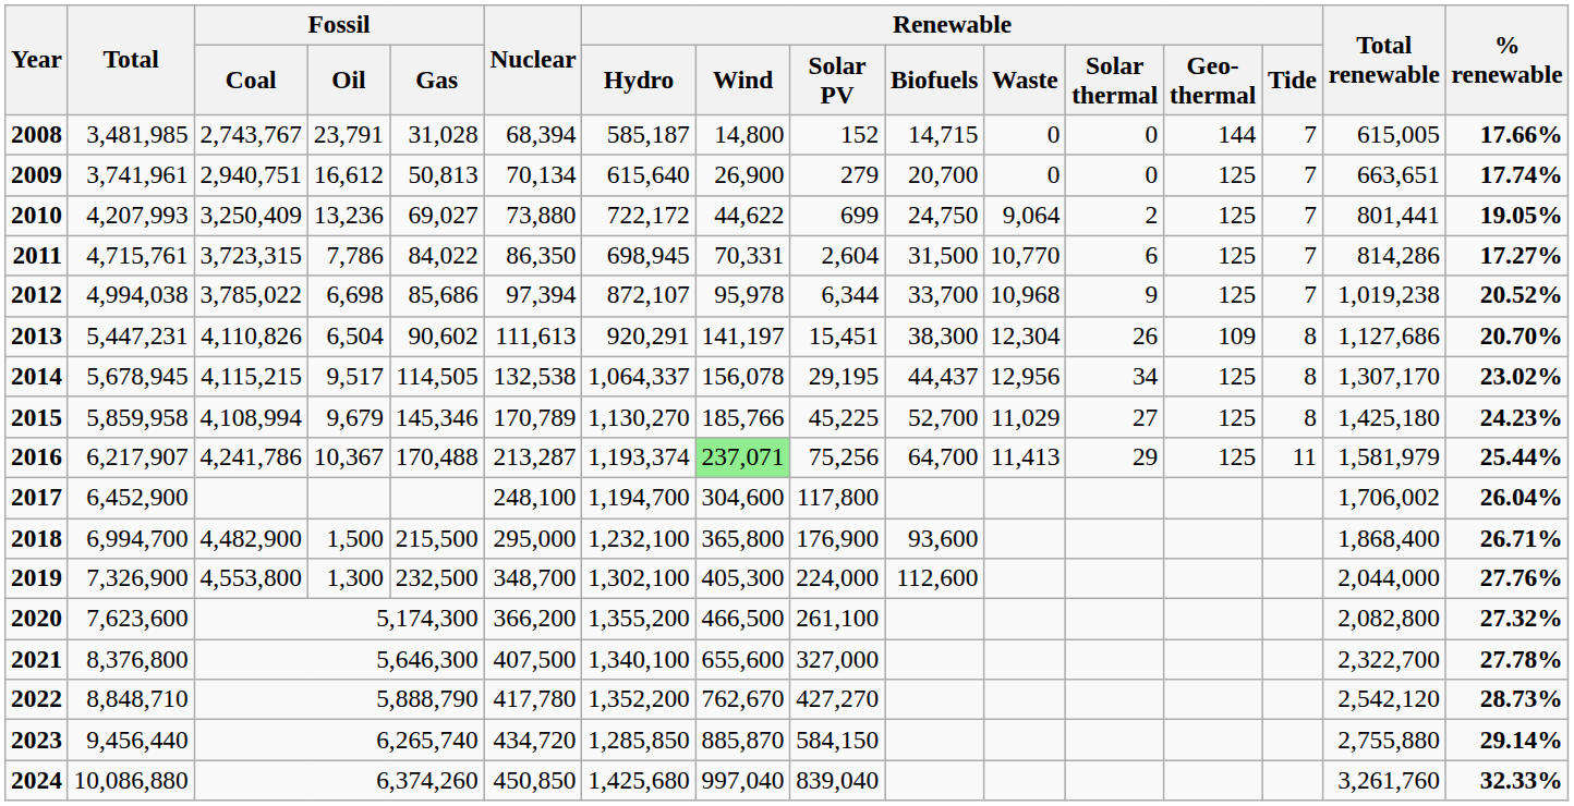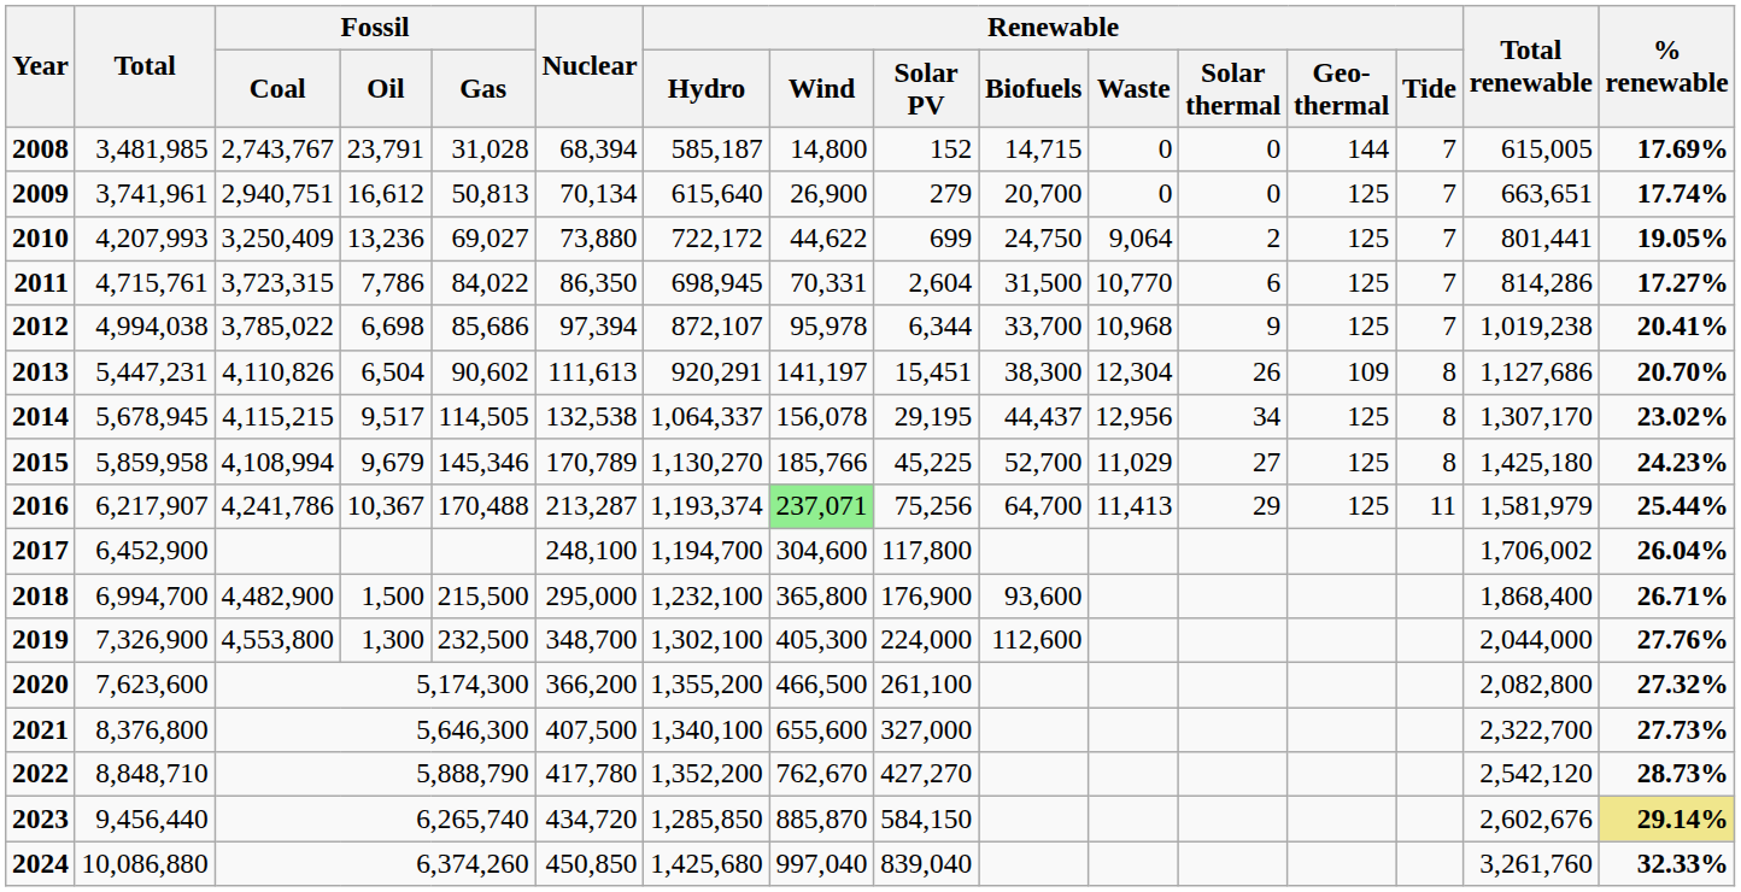2008 | % renewable: 17.66% -> 17.69%
2012 | % renewable: 20.52% -> 20.41%
2021 | % renewable: 27.78% -> 27.73%
2023 | Total renewable: 2,755,880 -> 2,602,676
2023 | % renewable: no background -> khaki background
